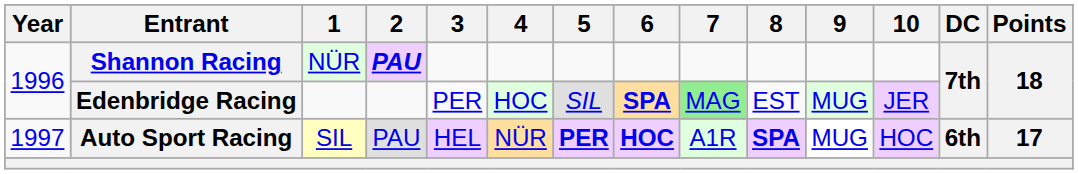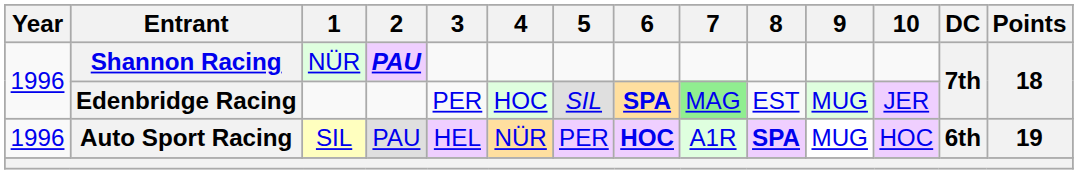Auto Sport Racing | Year: 1997 -> 1996
Auto Sport Racing | 5: bold -> normal
Auto Sport Racing | Points: 17 -> 19
